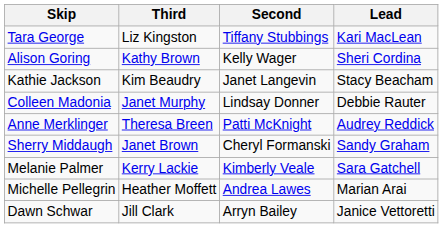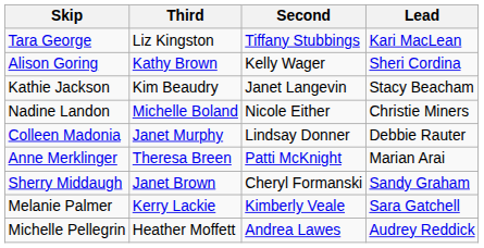+ row: Nadine Landon | Michelle Boland | Nicole Either | Christie Miners
Anne Merklinger | Lead: Audrey Reddick -> Marian Arai
Michelle Pellegrin | Lead: Marian Arai -> Audrey Reddick
- row: Dawn Schwar | Jill Clark | Arryn Bailey | Janice Vettoretti
